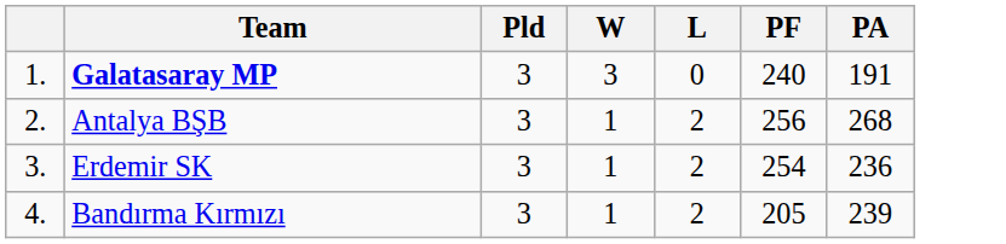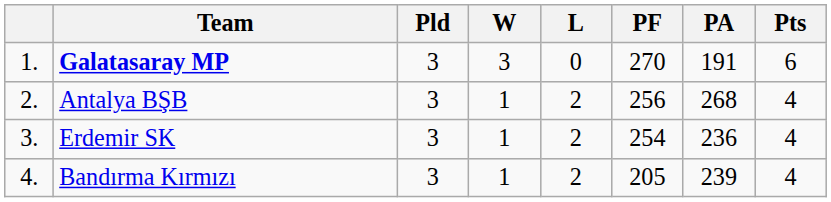+ column: Pts | 6 | 4 | 4 | 4
Galatasaray MP | PF: 240 -> 270
